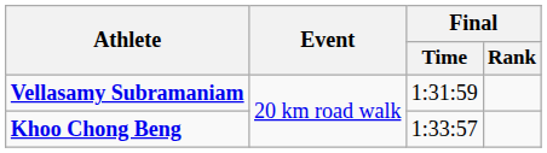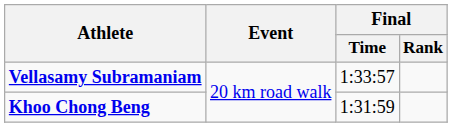Vellasamy Subramaniam | Final / Time: 1:31:59 -> 1:33:57
Khoo Chong Beng | Final / Time: 1:33:57 -> 1:31:59
